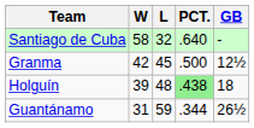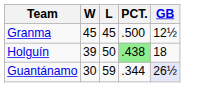- row: Santiago de Cuba | 58 | 32 | .640 | -
Granma | W: 42 -> 45
Holguín | L: 48 -> 50
Guantánamo | W: 31 -> 30
Guantánamo | GB: no background -> lavender background
